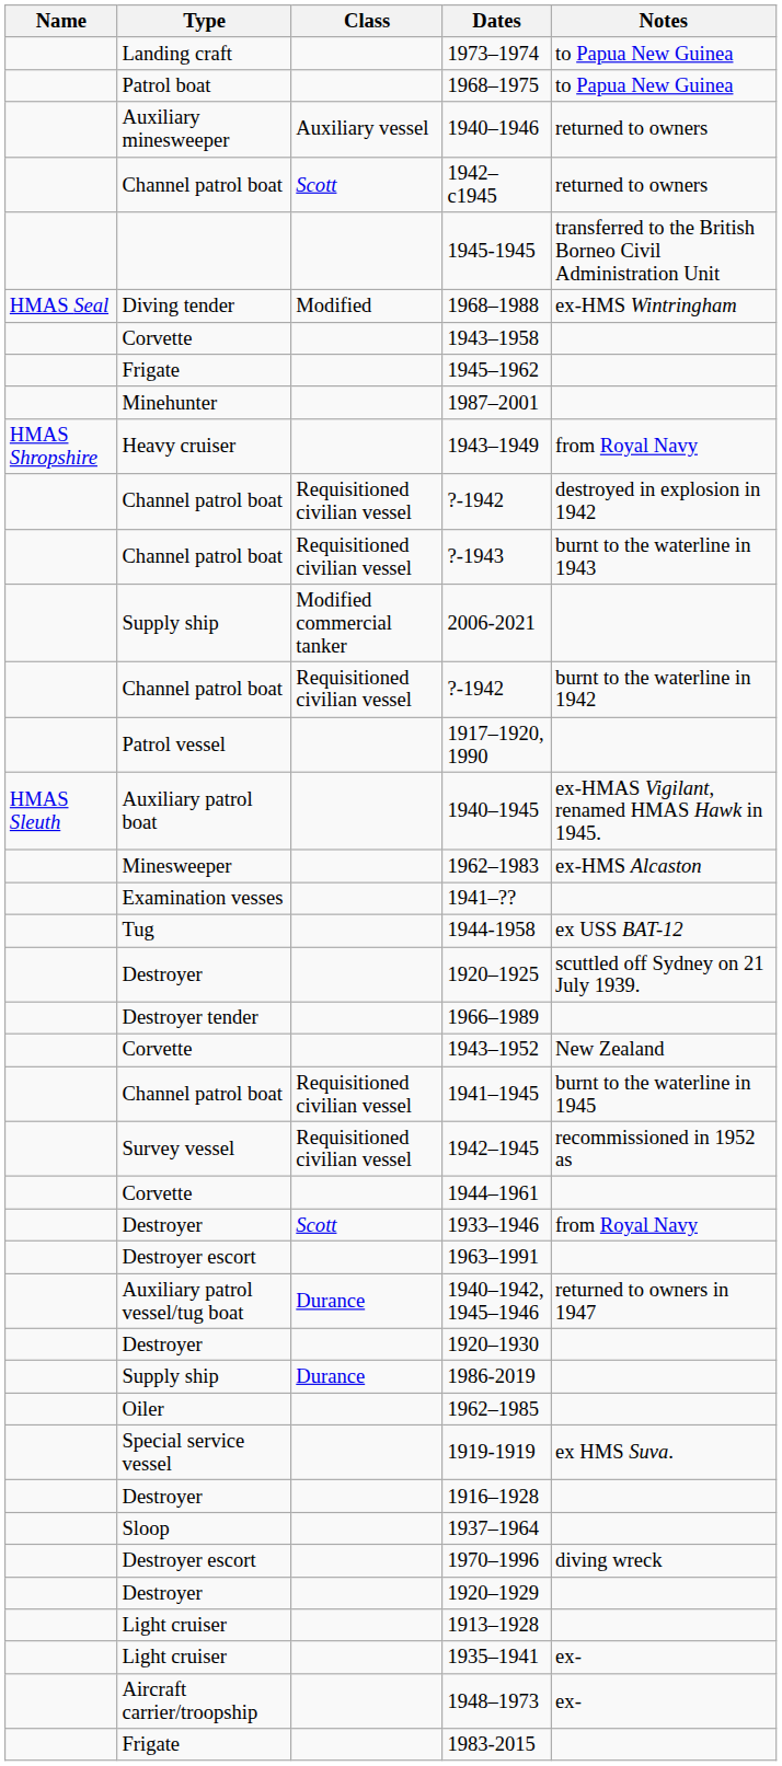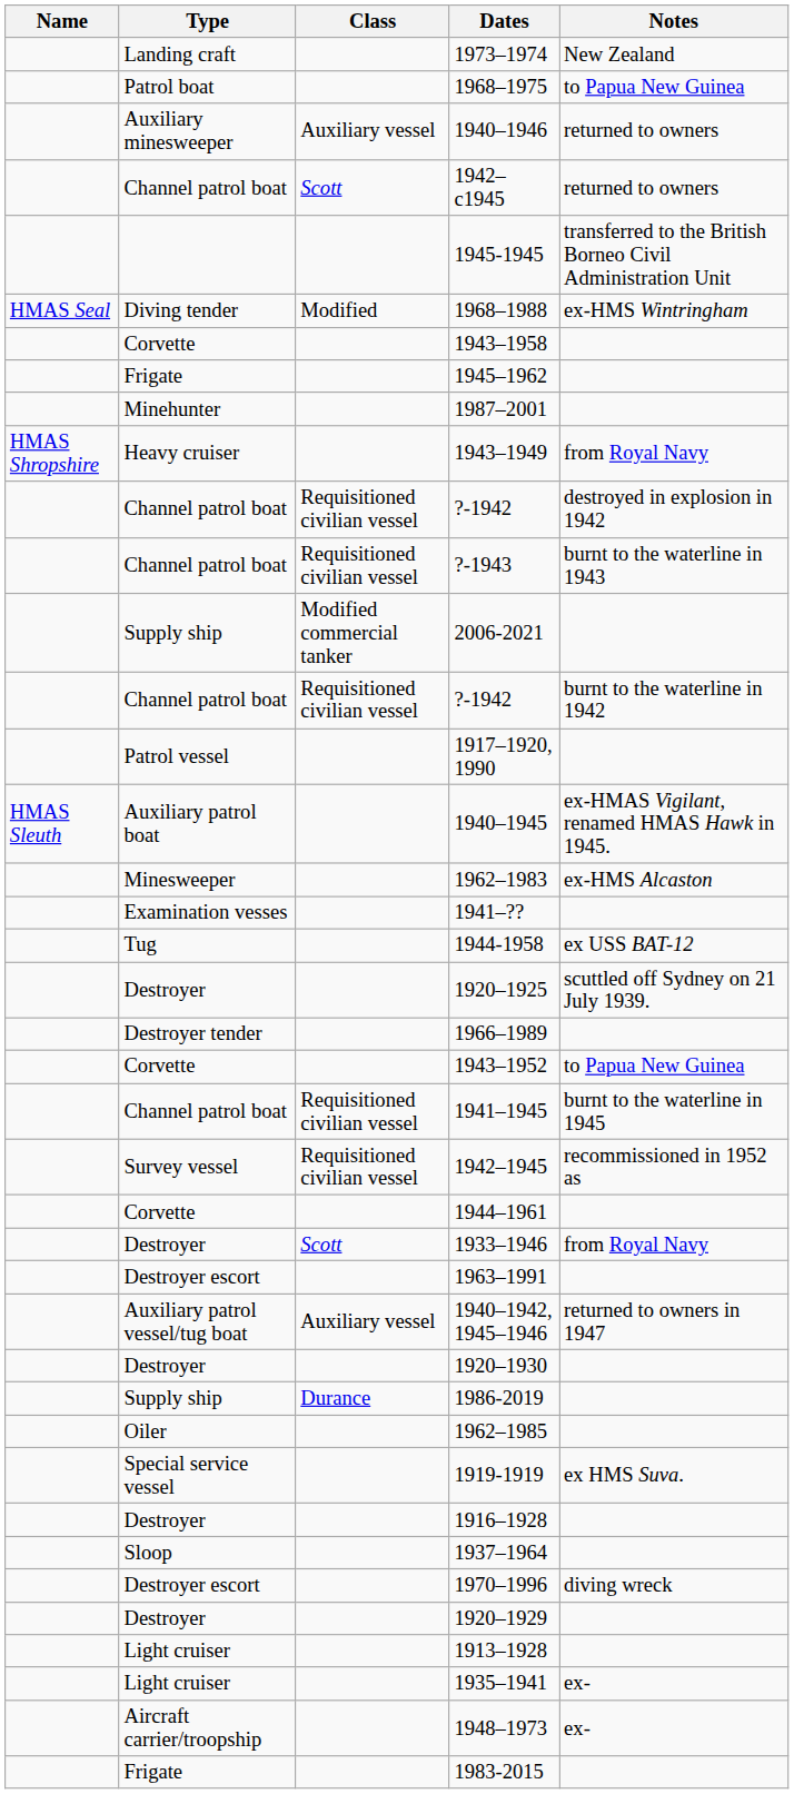1973–1974 | Notes: to Papua New Guinea -> New Zealand
1943–1952 | Notes: New Zealand -> to Papua New Guinea
1940–1942, 1945–1946 | Class: Durance -> Auxiliary vessel
